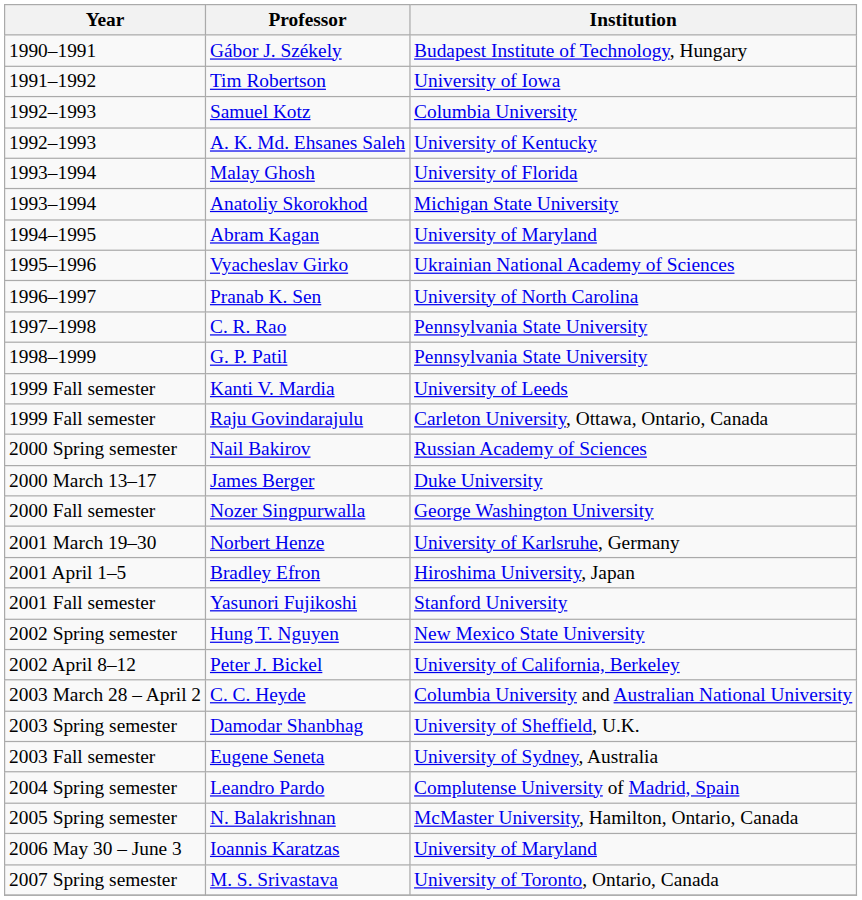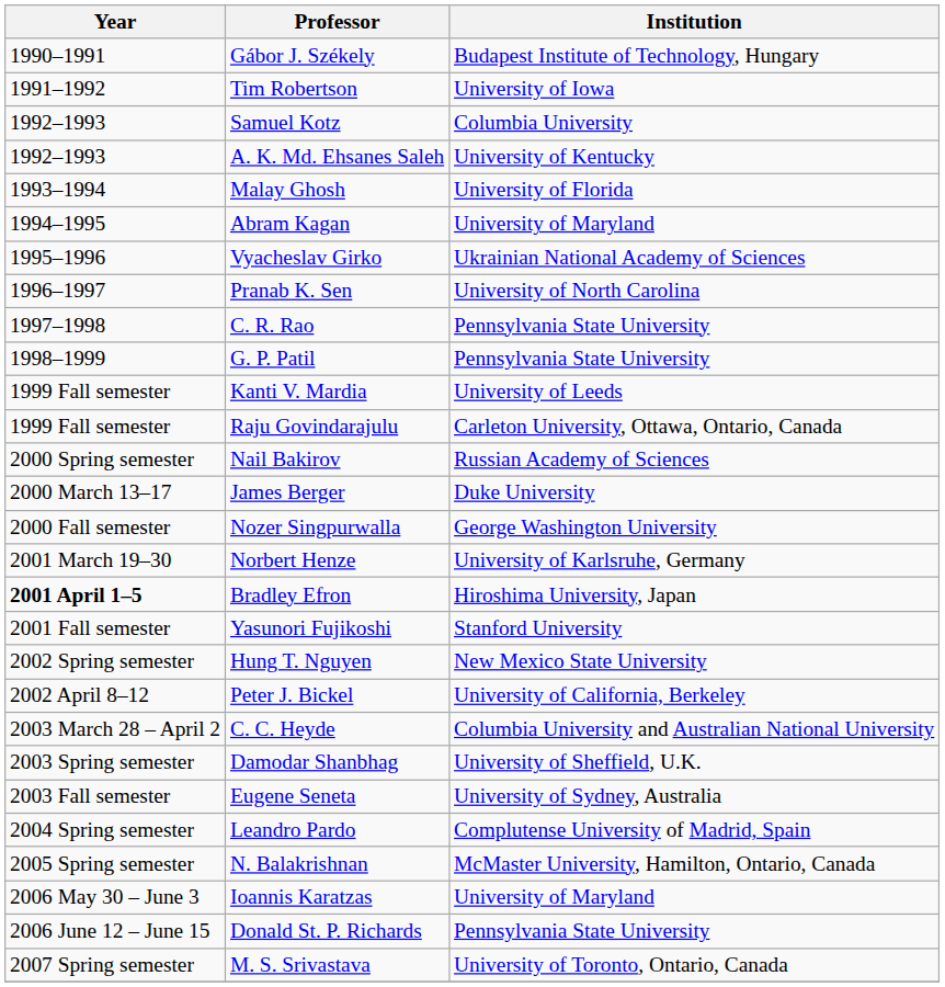- row: 1993–1994 | Anatoliy Skorokhod | Michigan State University
Bradley Efron | Year: normal -> bold
+ row: 2006 June 12 – June 15 | Donald St. P. Richards | Pennsylvania State University
